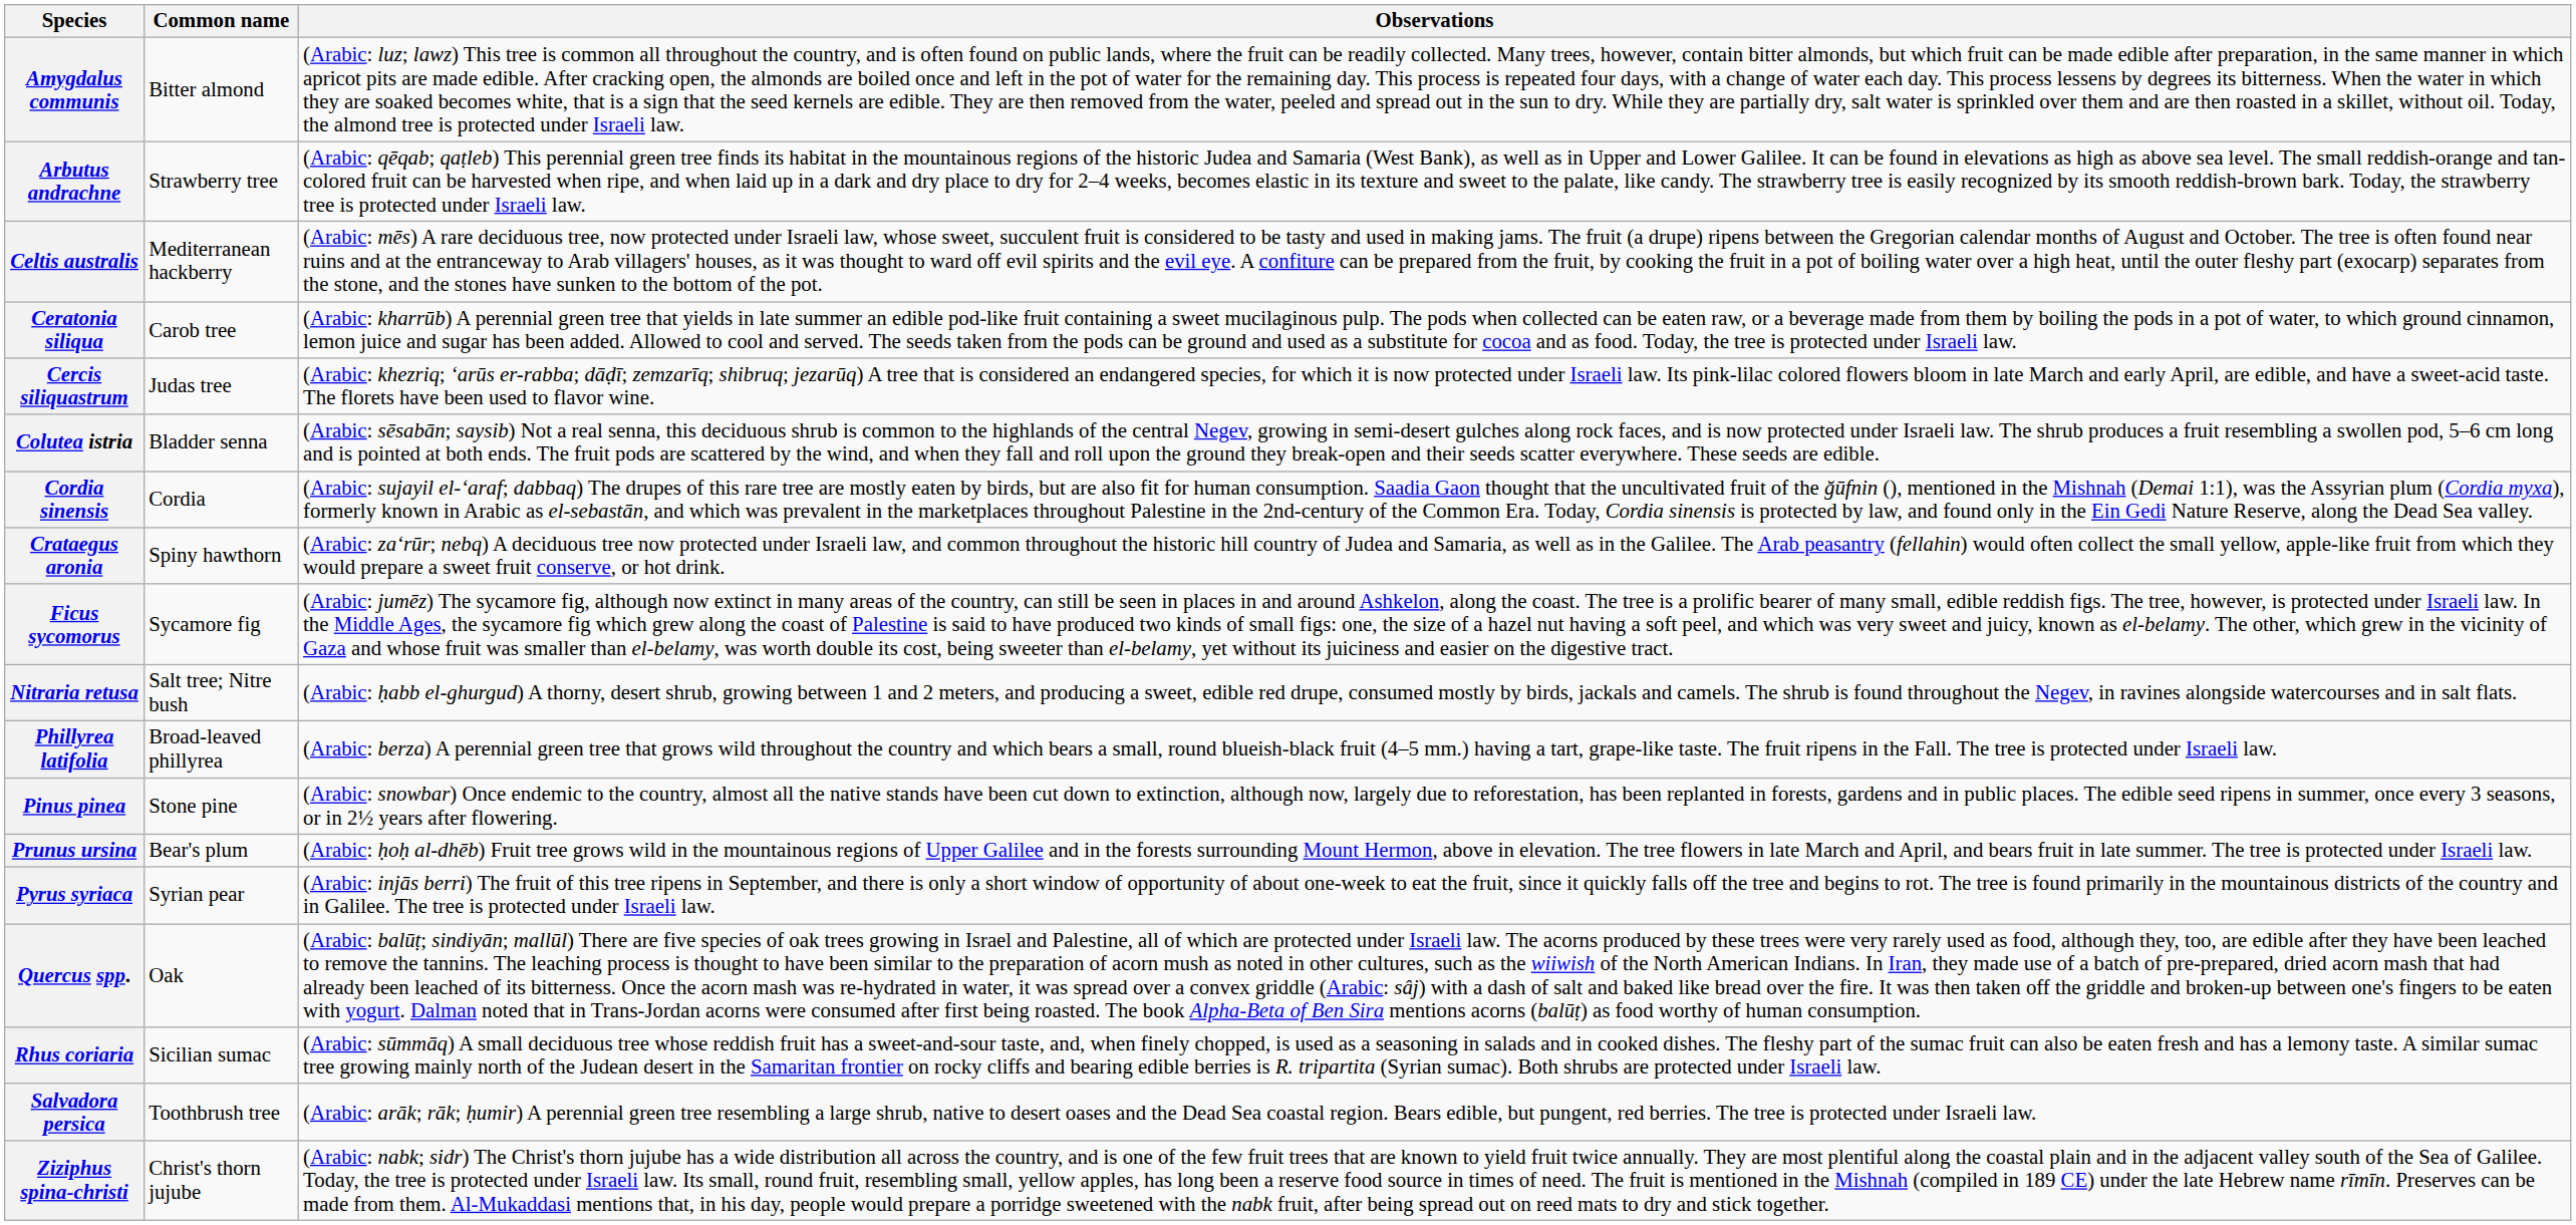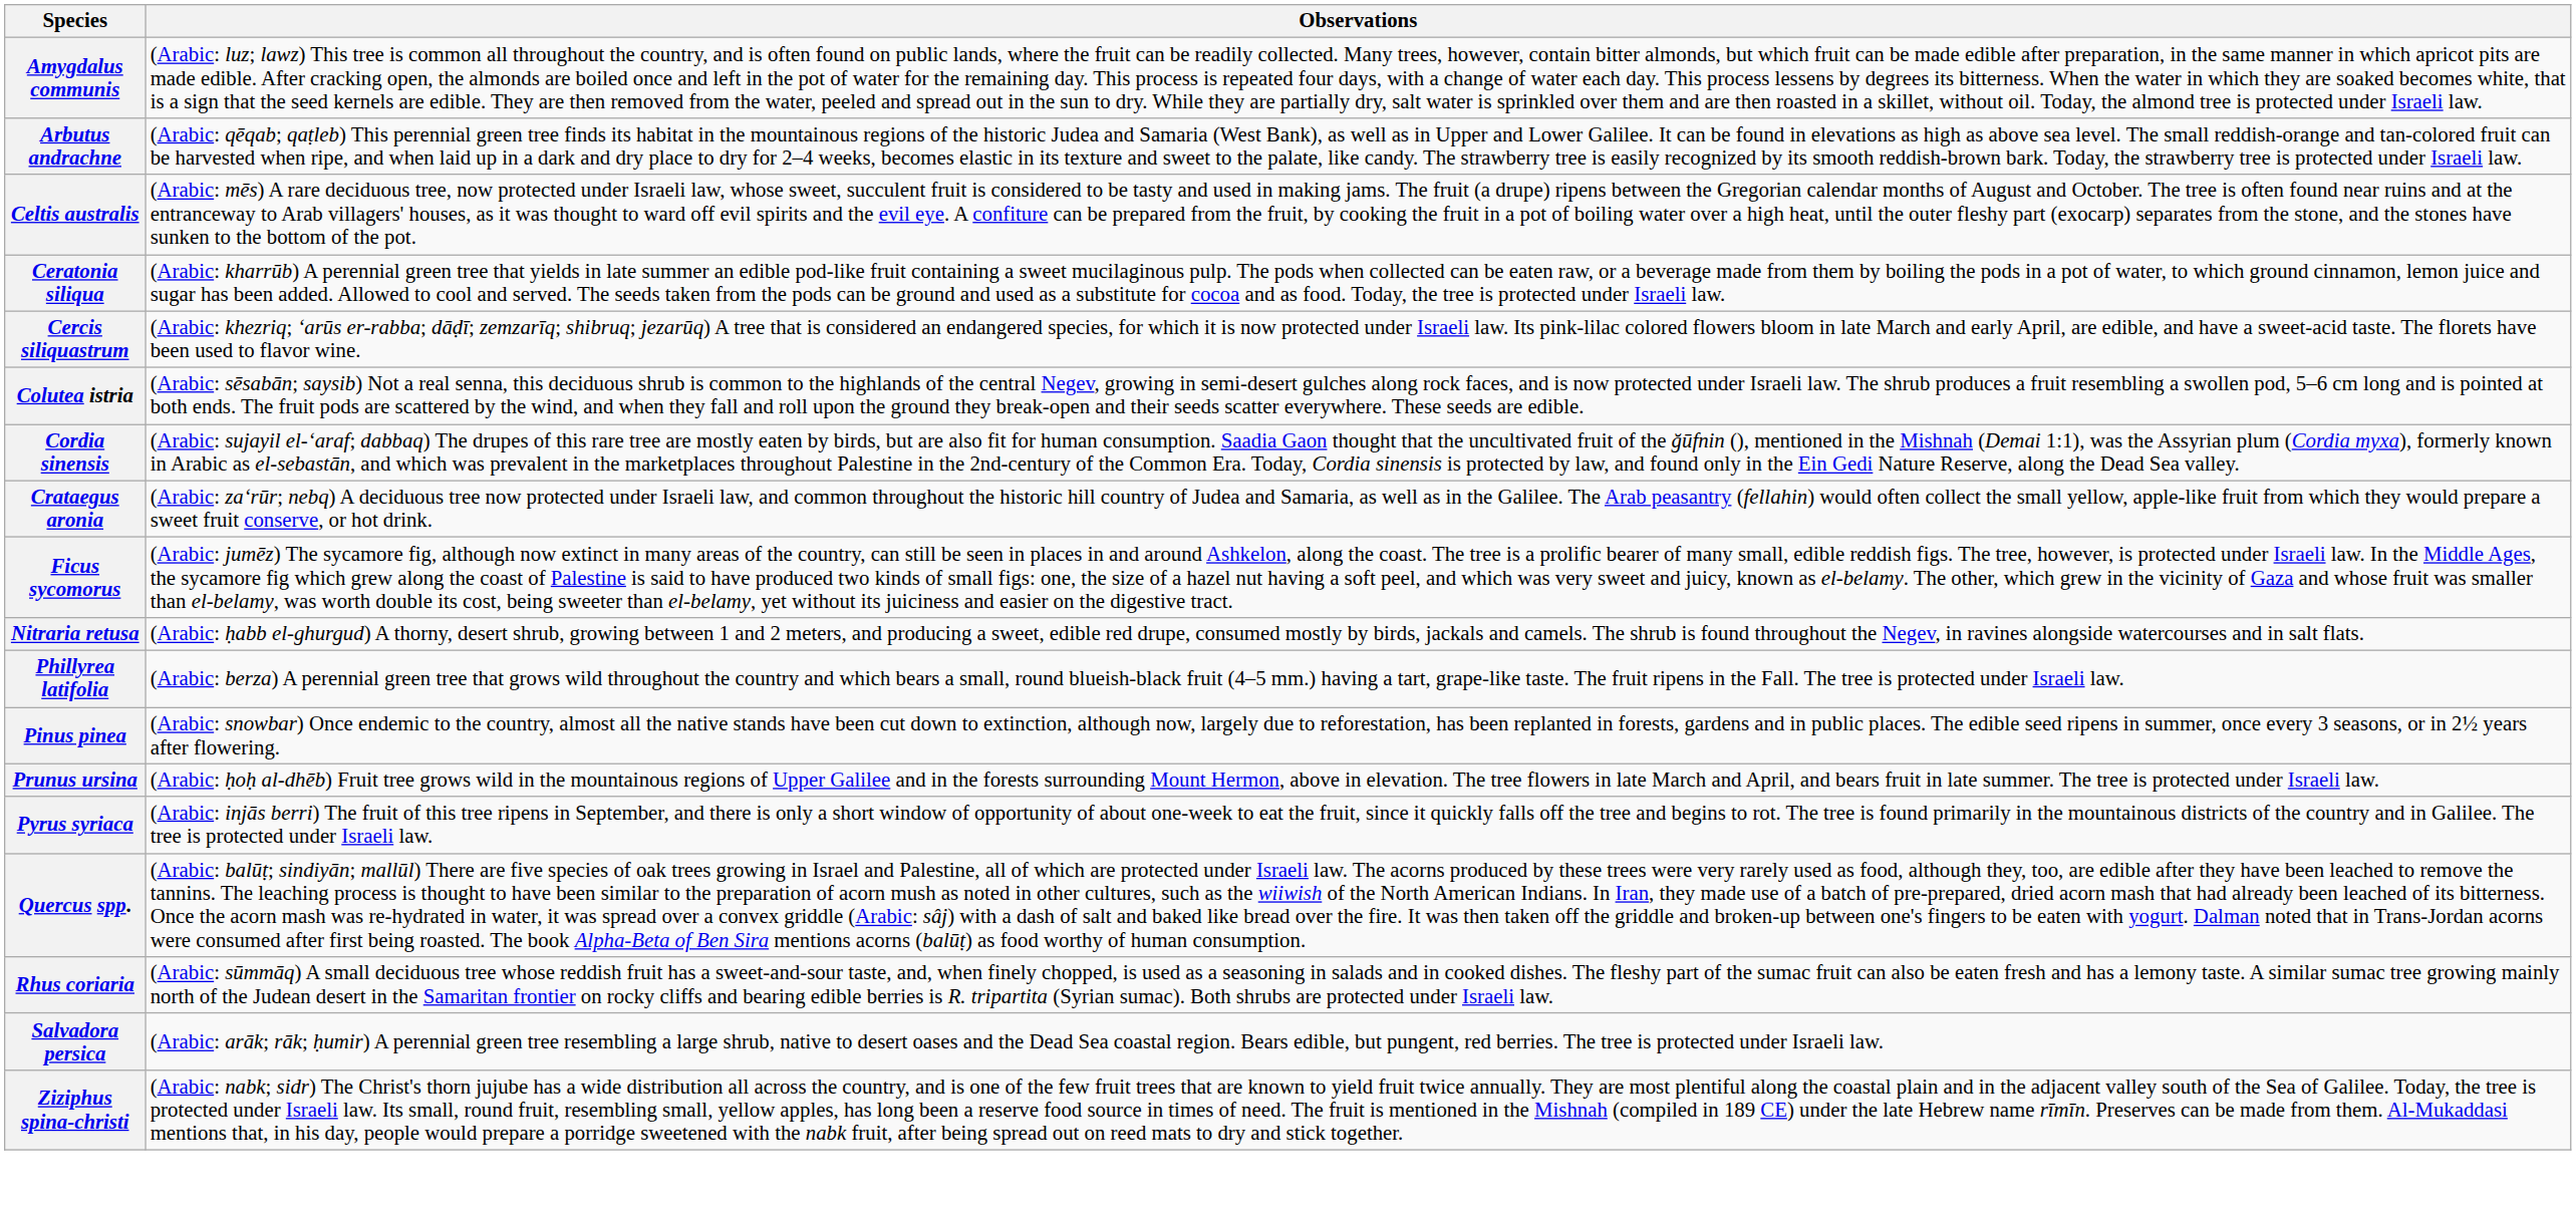- column: Common name | Bitter almond | Strawberry tree | Mediterranean hackberry | Carob tree | Judas tree | Bladder senna | Cordia | Spiny hawthorn | Sycamore fig | Salt tree; Nitre bush | Broad-leaved phillyrea | Stone pine | Bear's plum | Syrian pear | Oak | Sicilian sumac | Toothbrush tree | Christ's thorn jujube
